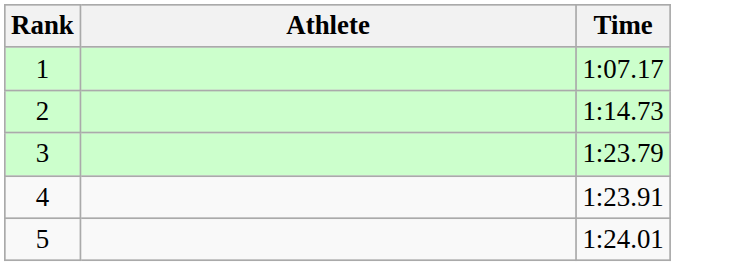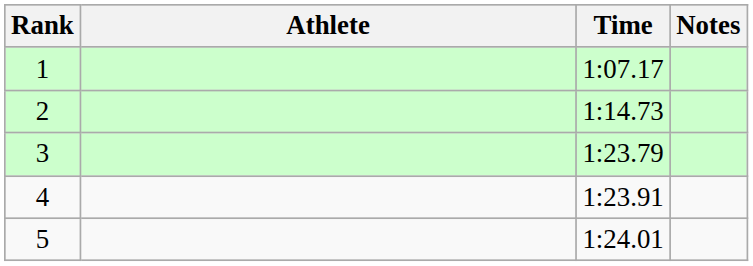+ column: Notes
